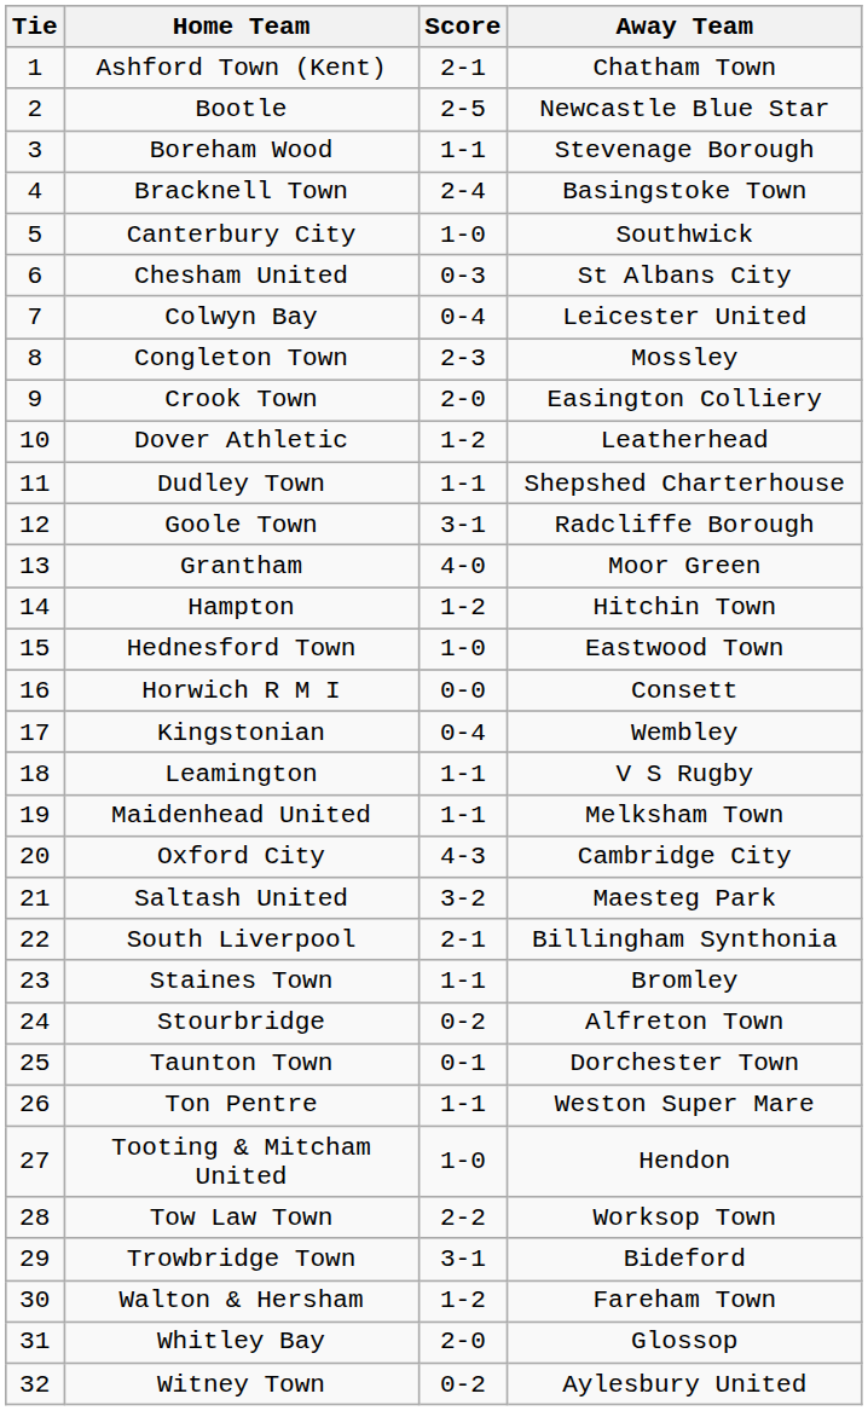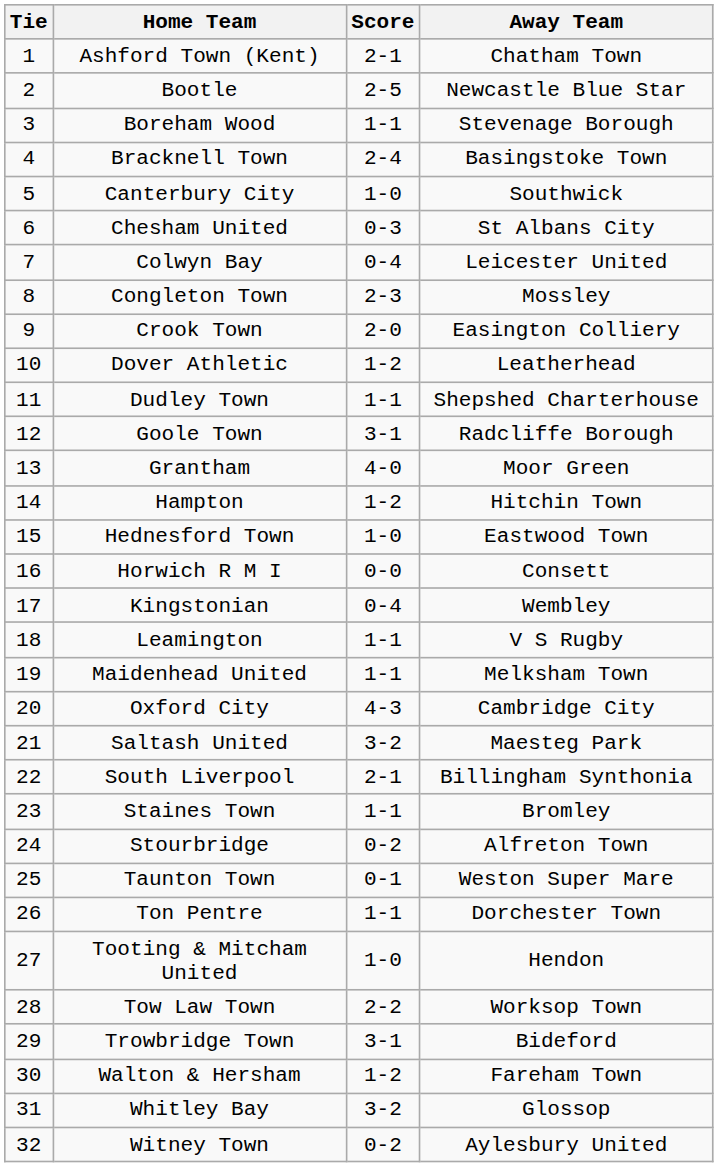Taunton Town | Away Team: Dorchester Town -> Weston Super Mare
Ton Pentre | Away Team: Weston Super Mare -> Dorchester Town
Whitley Bay | Score: 2-0 -> 3-2
